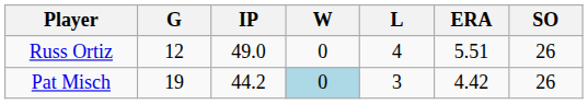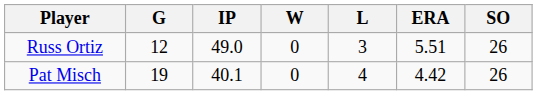Russ Ortiz | L: 4 -> 3
Pat Misch | IP: 44.2 -> 40.1
Pat Misch | W: lightblue background -> no background
Pat Misch | L: 3 -> 4
